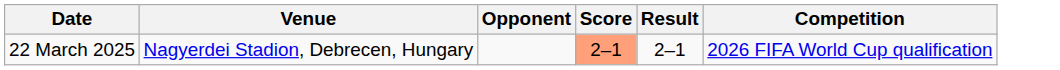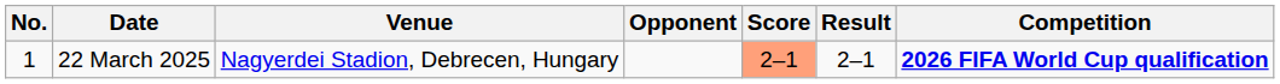+ column: No. | 1
22 March 2025 | Competition: normal -> bold
